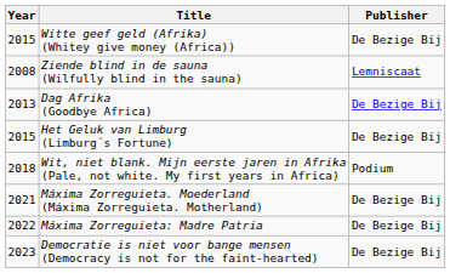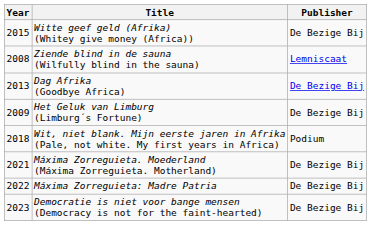Het Geluk van Limburg (Limburg´s Fortune) | Year: 2015 -> 2009
